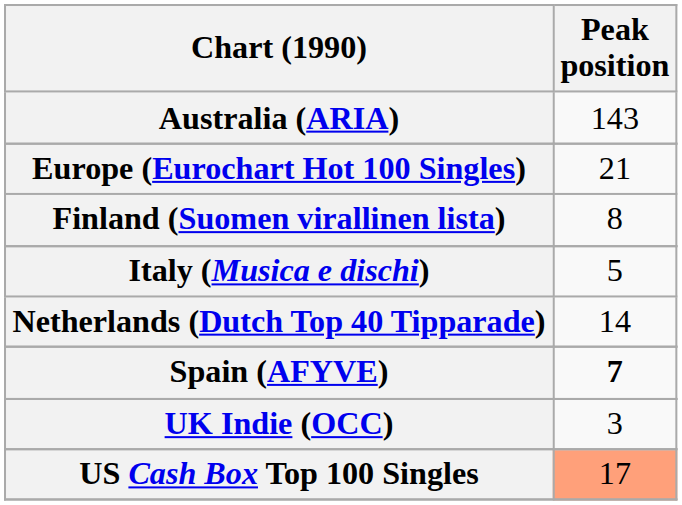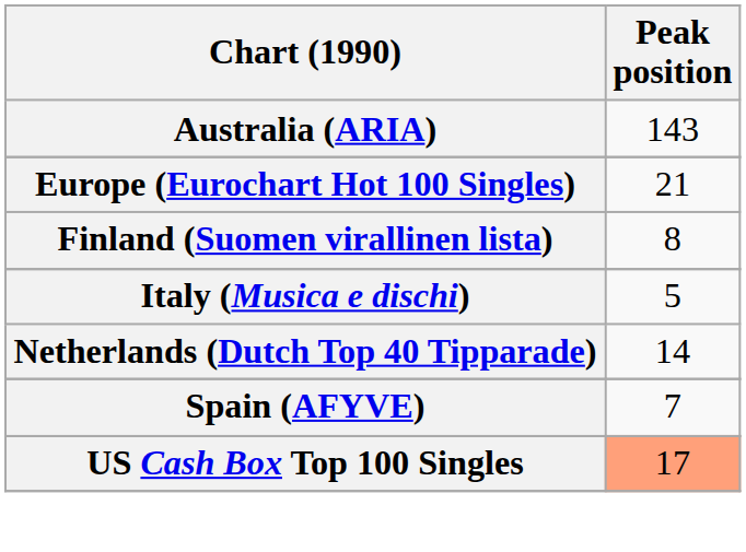Spain (AFYVE) | Peak position: bold -> normal
- row: UK Indie (OCC) | 3
